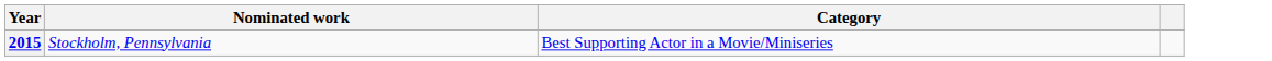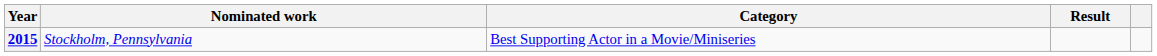+ column: Result
